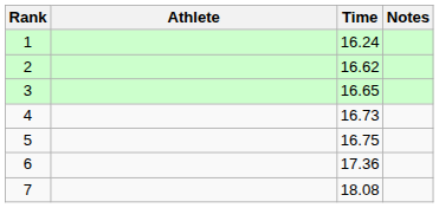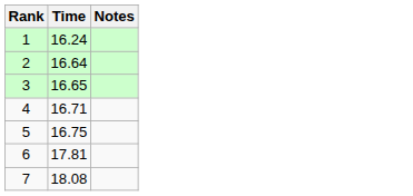- column: Athlete
2 | Time: 16.62 -> 16.64
4 | Time: 16.73 -> 16.71
6 | Time: 17.36 -> 17.81
